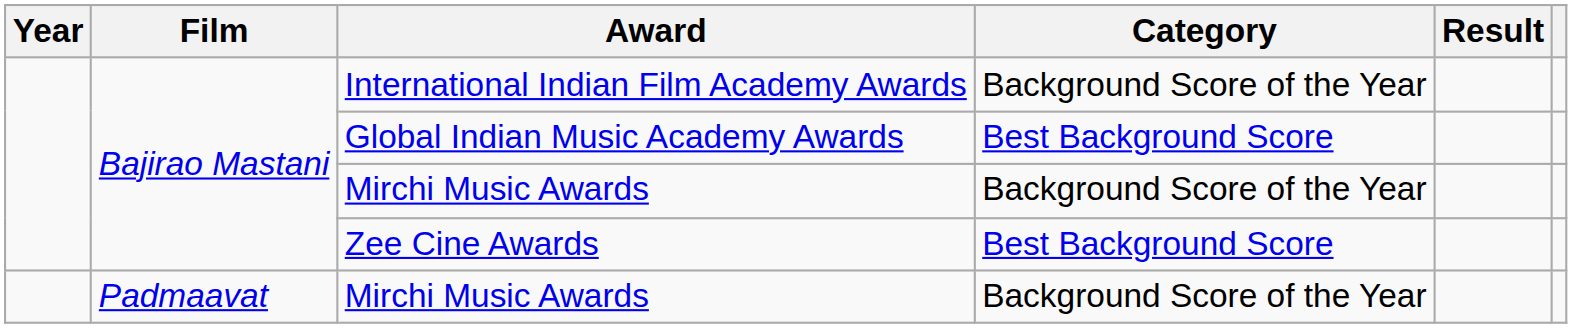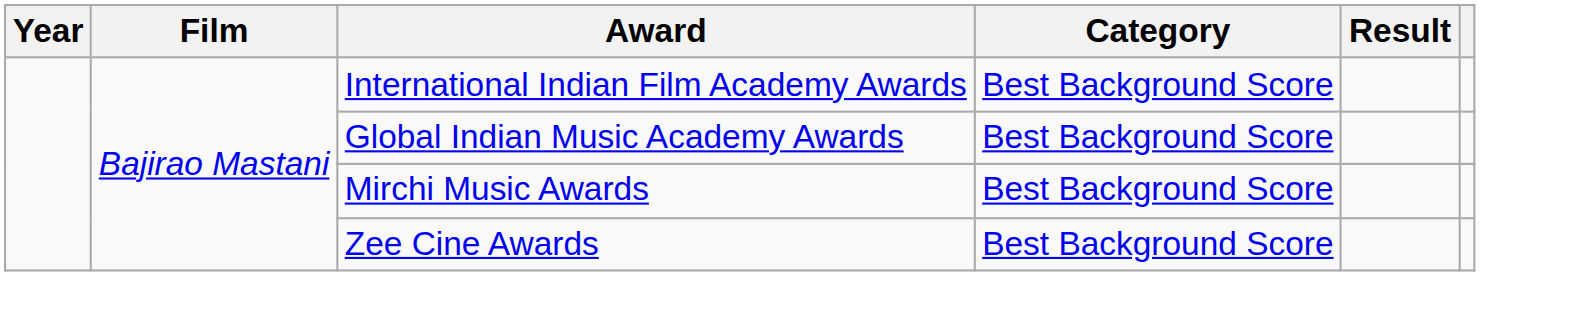International Indian Film Academy Awards | Category: Background Score of the Year -> Best Background Score
Bajirao Mastani / Mirchi Music Awards | Category: Background Score of the Year -> Best Background Score
- row: Padmaavat | Mirchi Music Awards | Background Score of the Year
